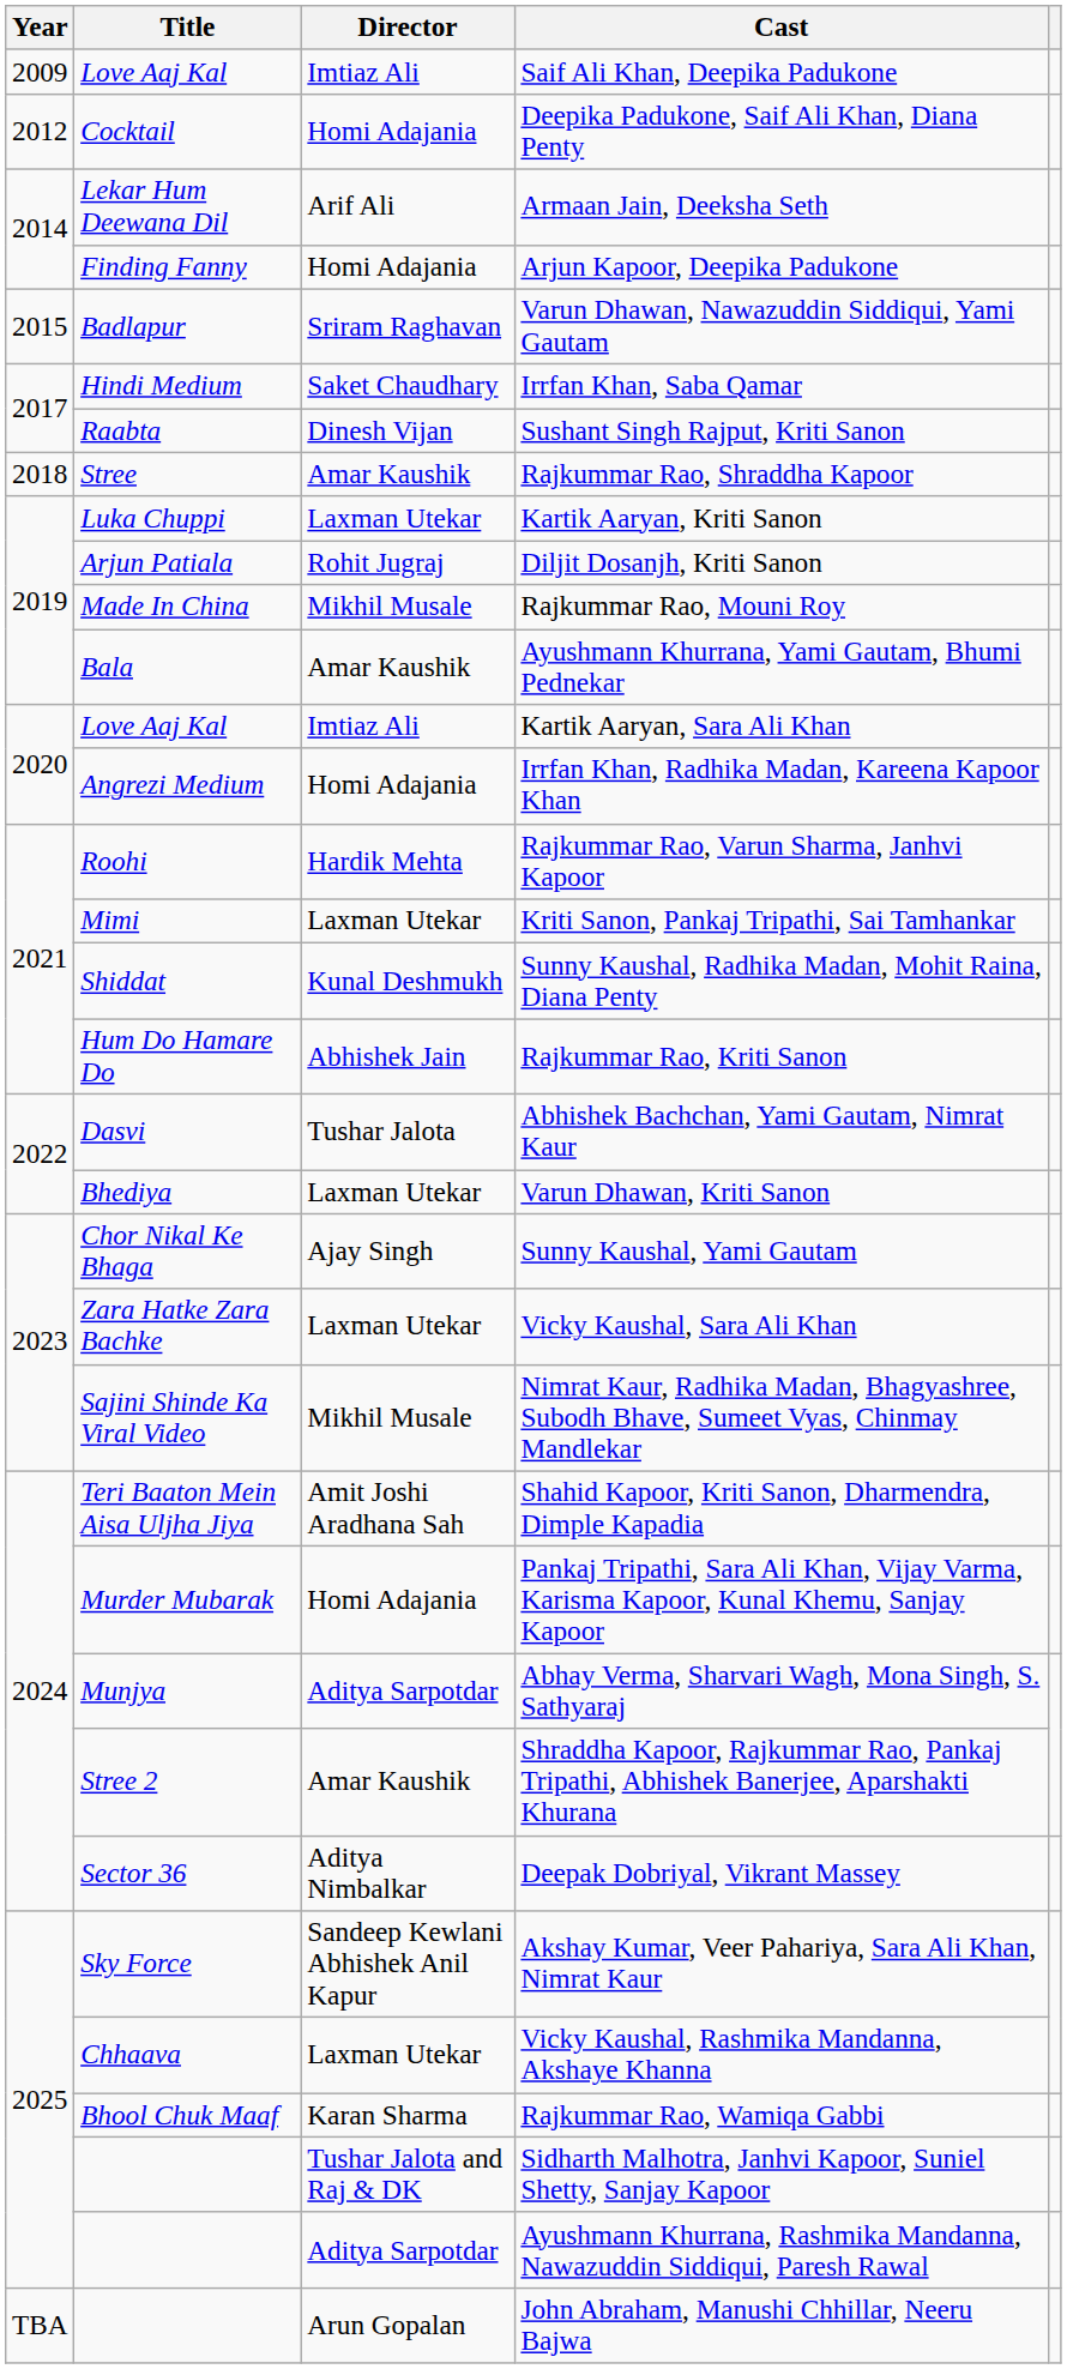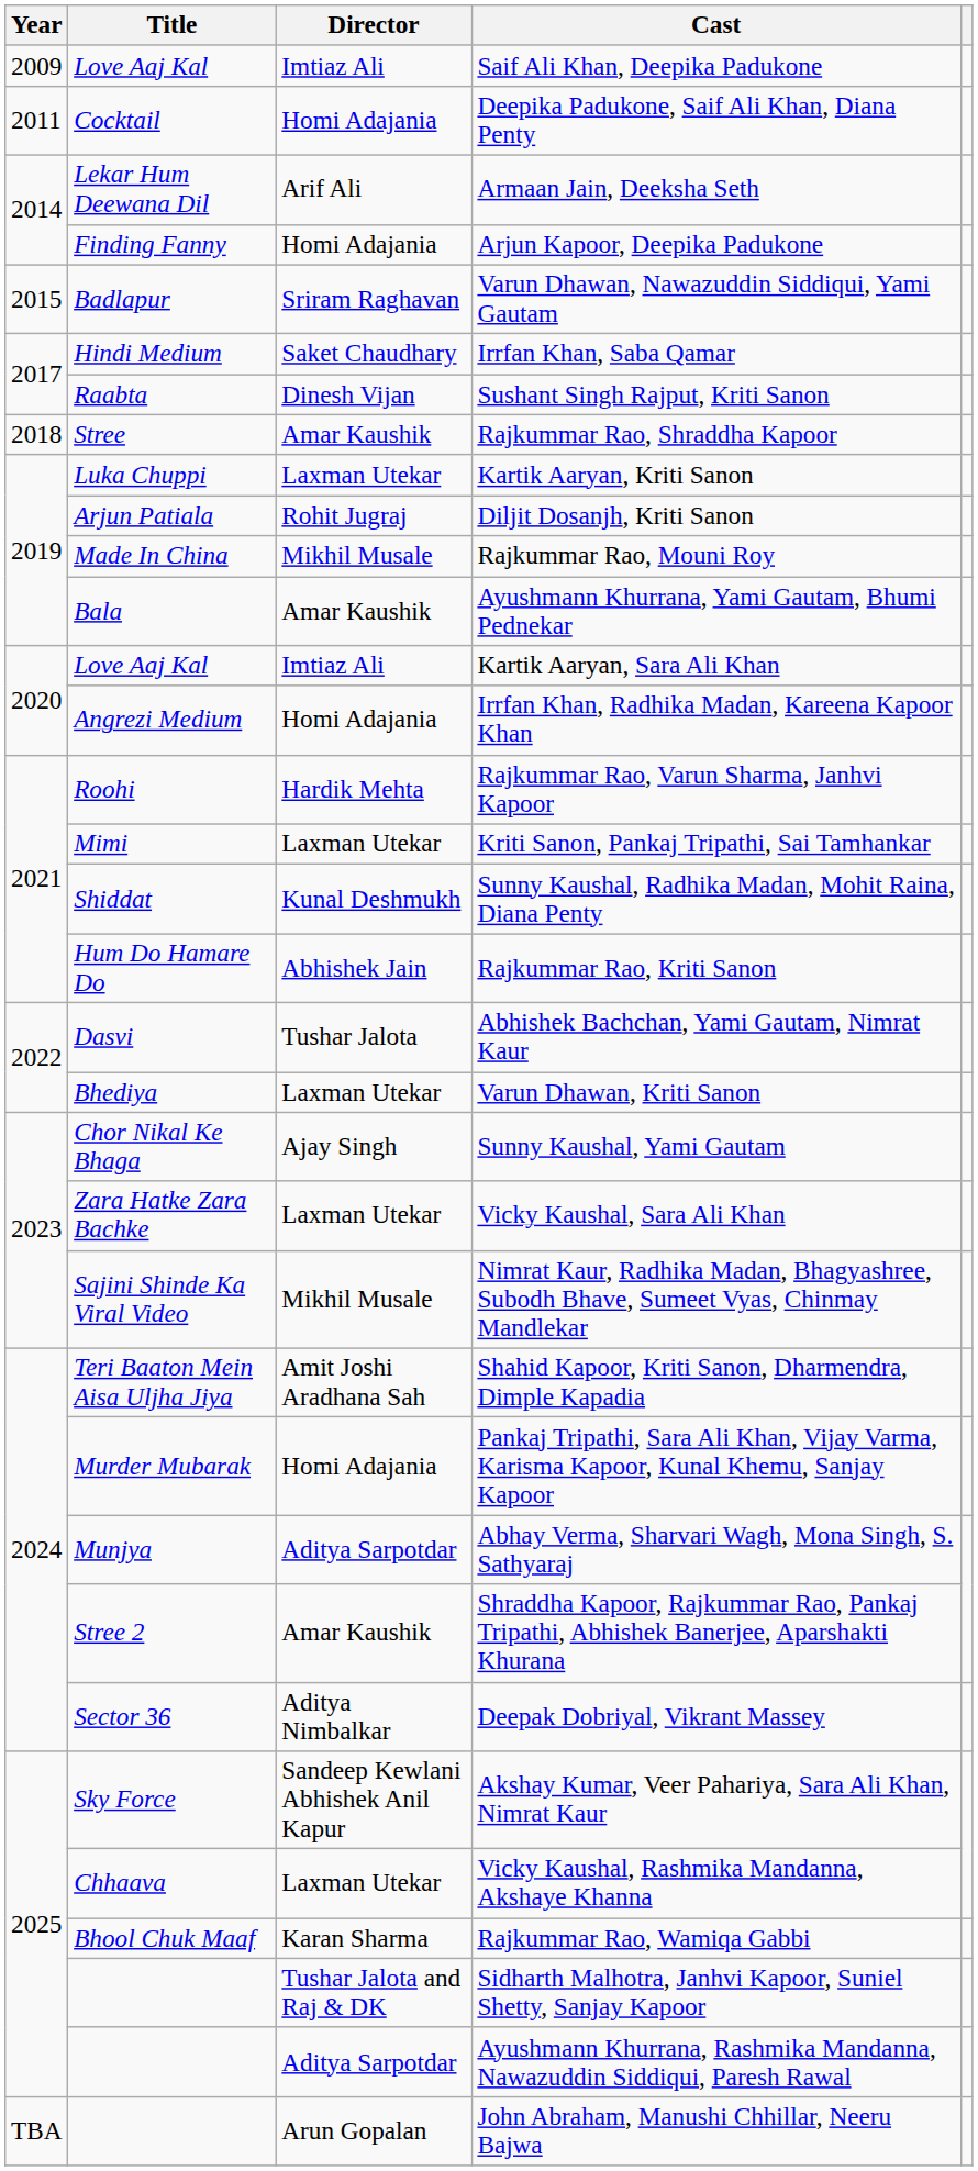Deepika Padukone, Saif Ali Khan, Diana Penty | Year: 2012 -> 2011
